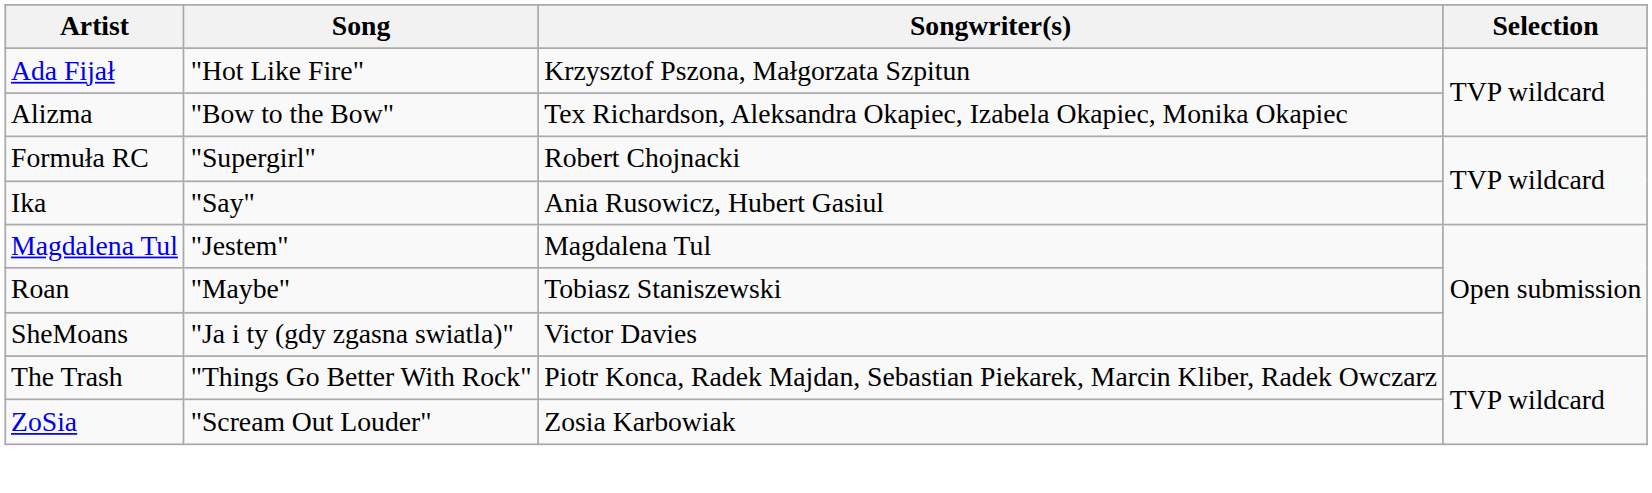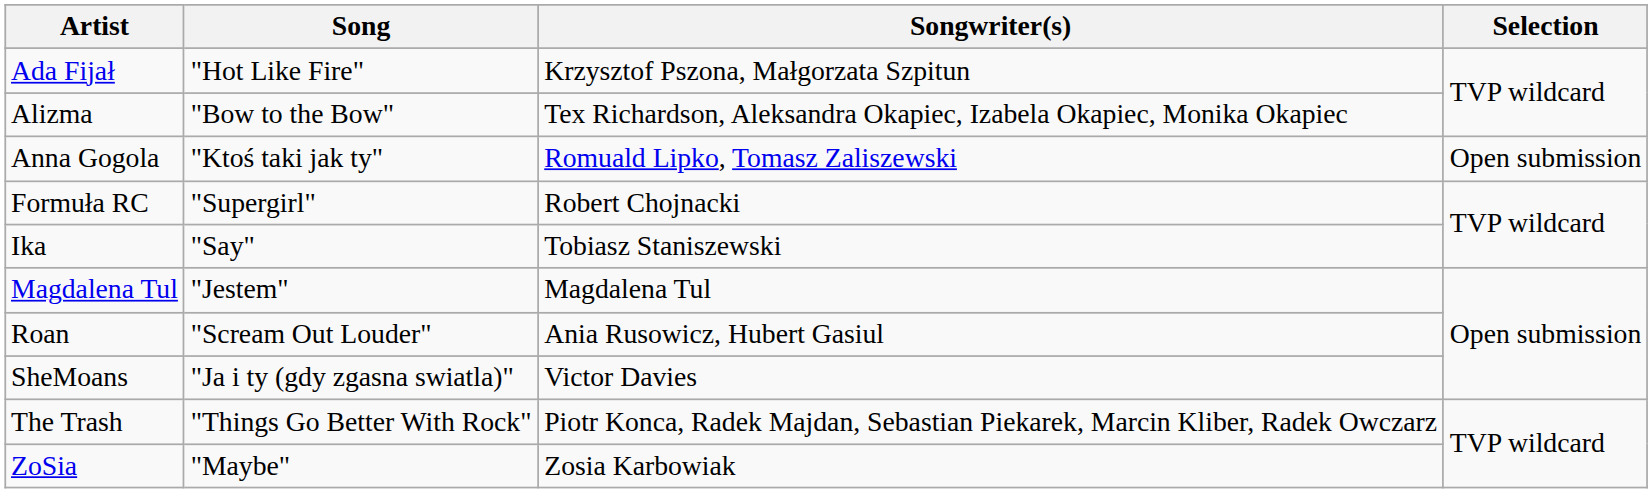+ row: Anna Gogola | "Ktoś taki jak ty" | Romuald Lipko, Tomasz Zaliszewski | Open submission
Ika | Songwriter(s): Ania Rusowicz, Hubert Gasiul -> Tobiasz Staniszewski
Roan | Song: "Maybe" -> "Scream Out Louder"
Roan | Songwriter(s): Tobiasz Staniszewski -> Ania Rusowicz, Hubert Gasiul
ZoSia | Song: "Scream Out Louder" -> "Maybe"
